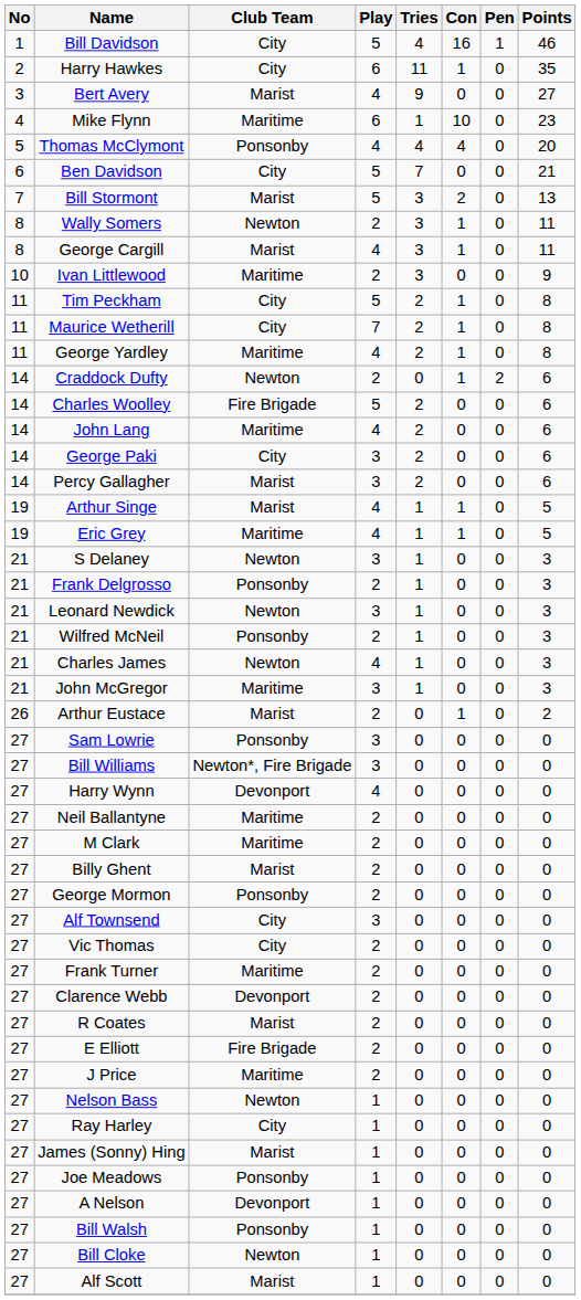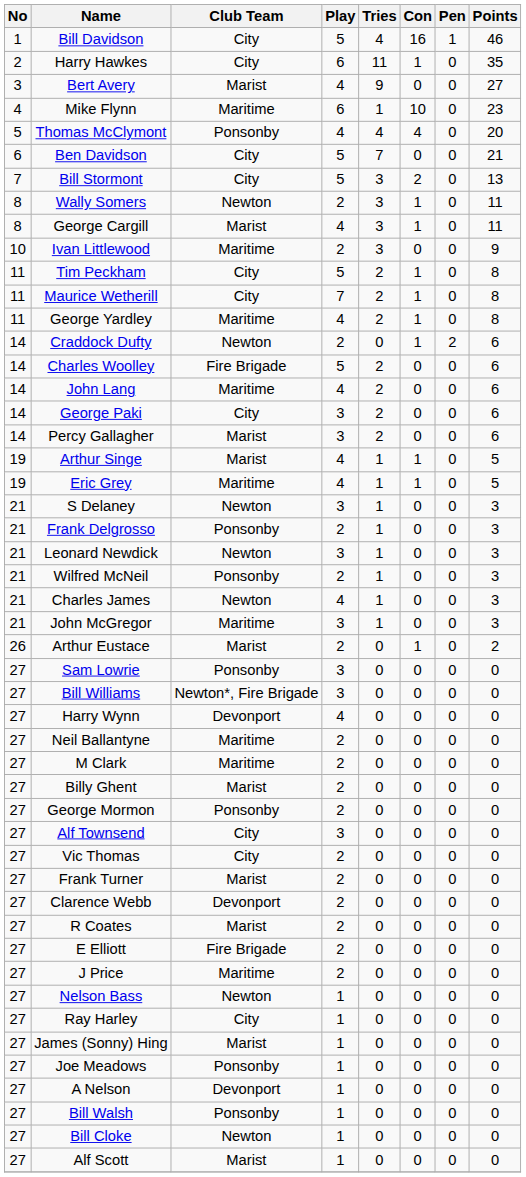Bill Stormont | Club Team: Marist -> City
Frank Turner | Club Team: Maritime -> Marist
